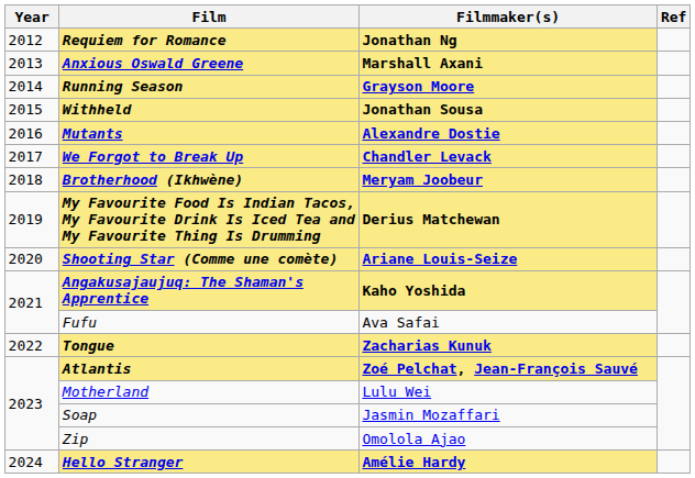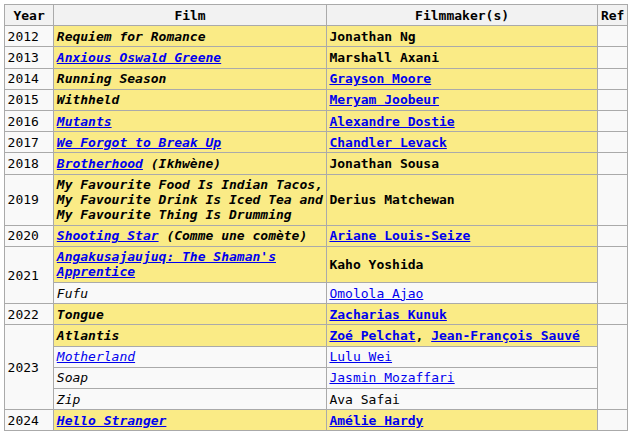Withheld | Filmmaker(s): Jonathan Sousa -> Meryam Joobeur
Brotherhood (Ikhwène) | Filmmaker(s): Meryam Joobeur -> Jonathan Sousa
Fufu | Filmmaker(s): Ava Safai -> Omolola Ajao
Zip | Filmmaker(s): Omolola Ajao -> Ava Safai
